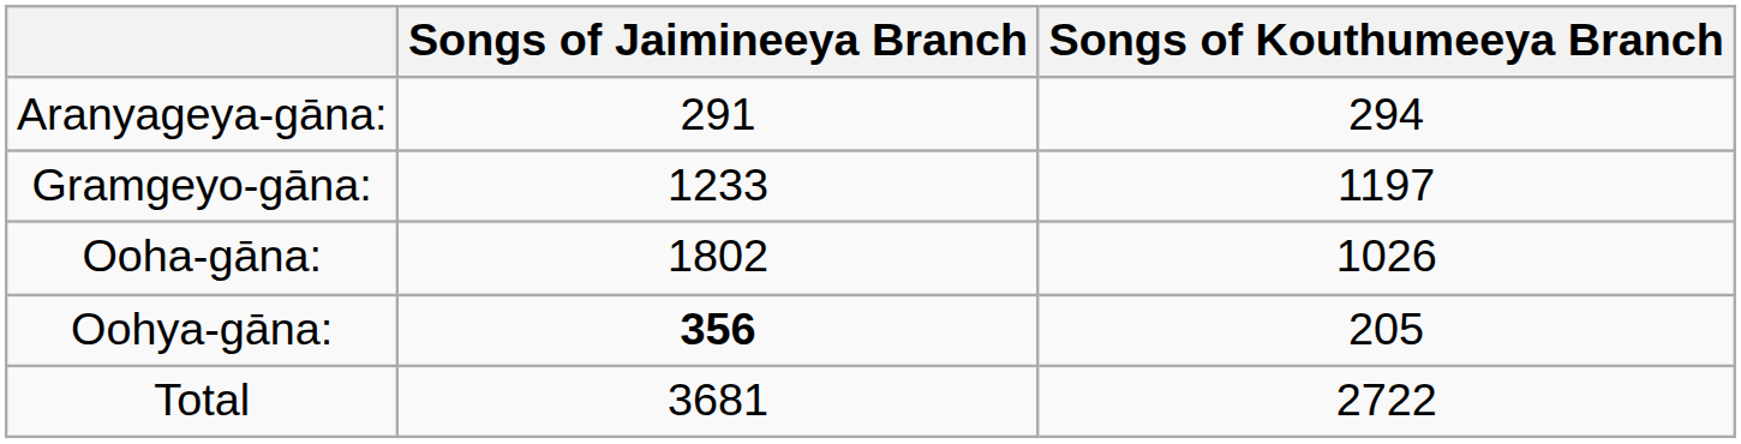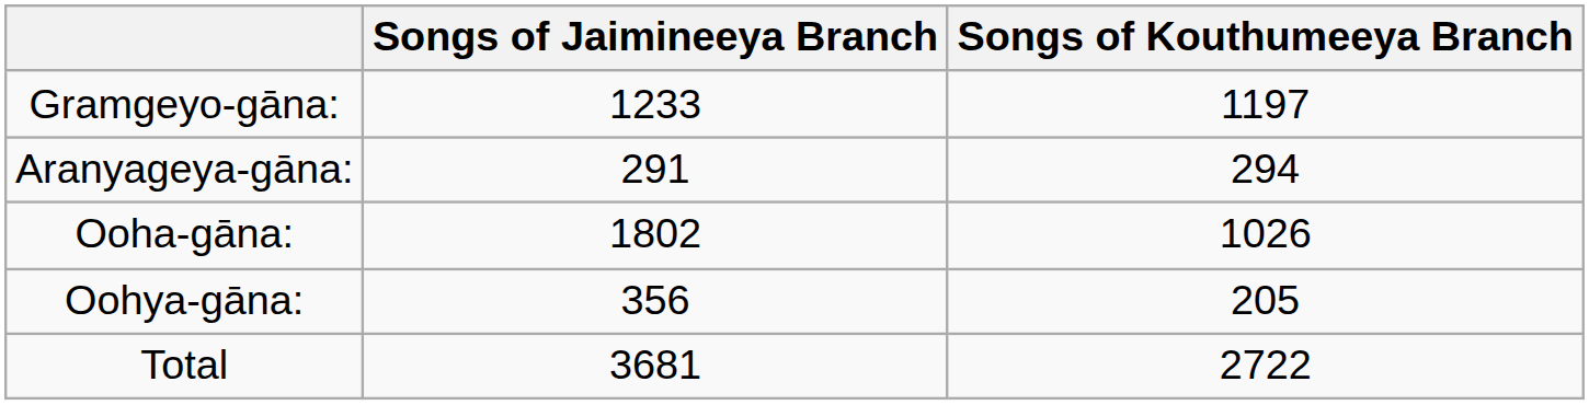rows swapped: Gramgeyo-gāna: <-> Aranyageya-gāna:
Oohya-gāna: | Songs of Jaimineeya Branch: bold -> normal
